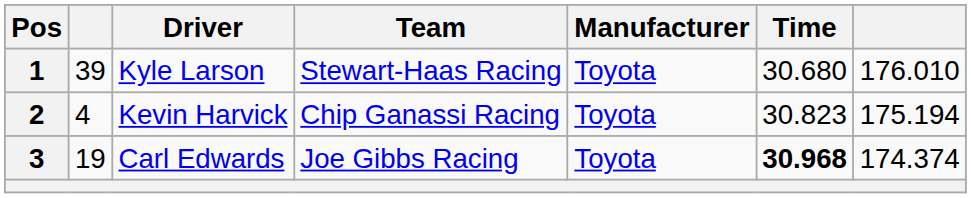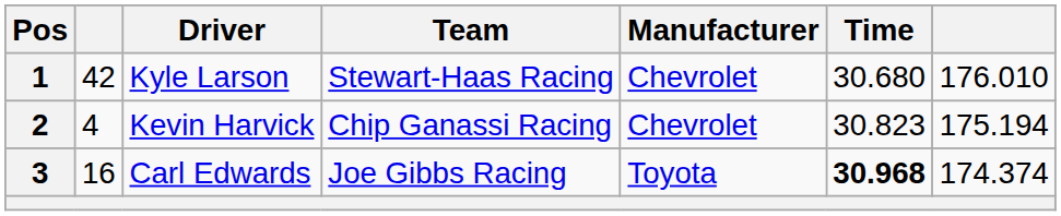1 | column 2: 39 -> 42
1 | Manufacturer: Toyota -> Chevrolet
2 | Manufacturer: Toyota -> Chevrolet
3 | column 2: 19 -> 16
